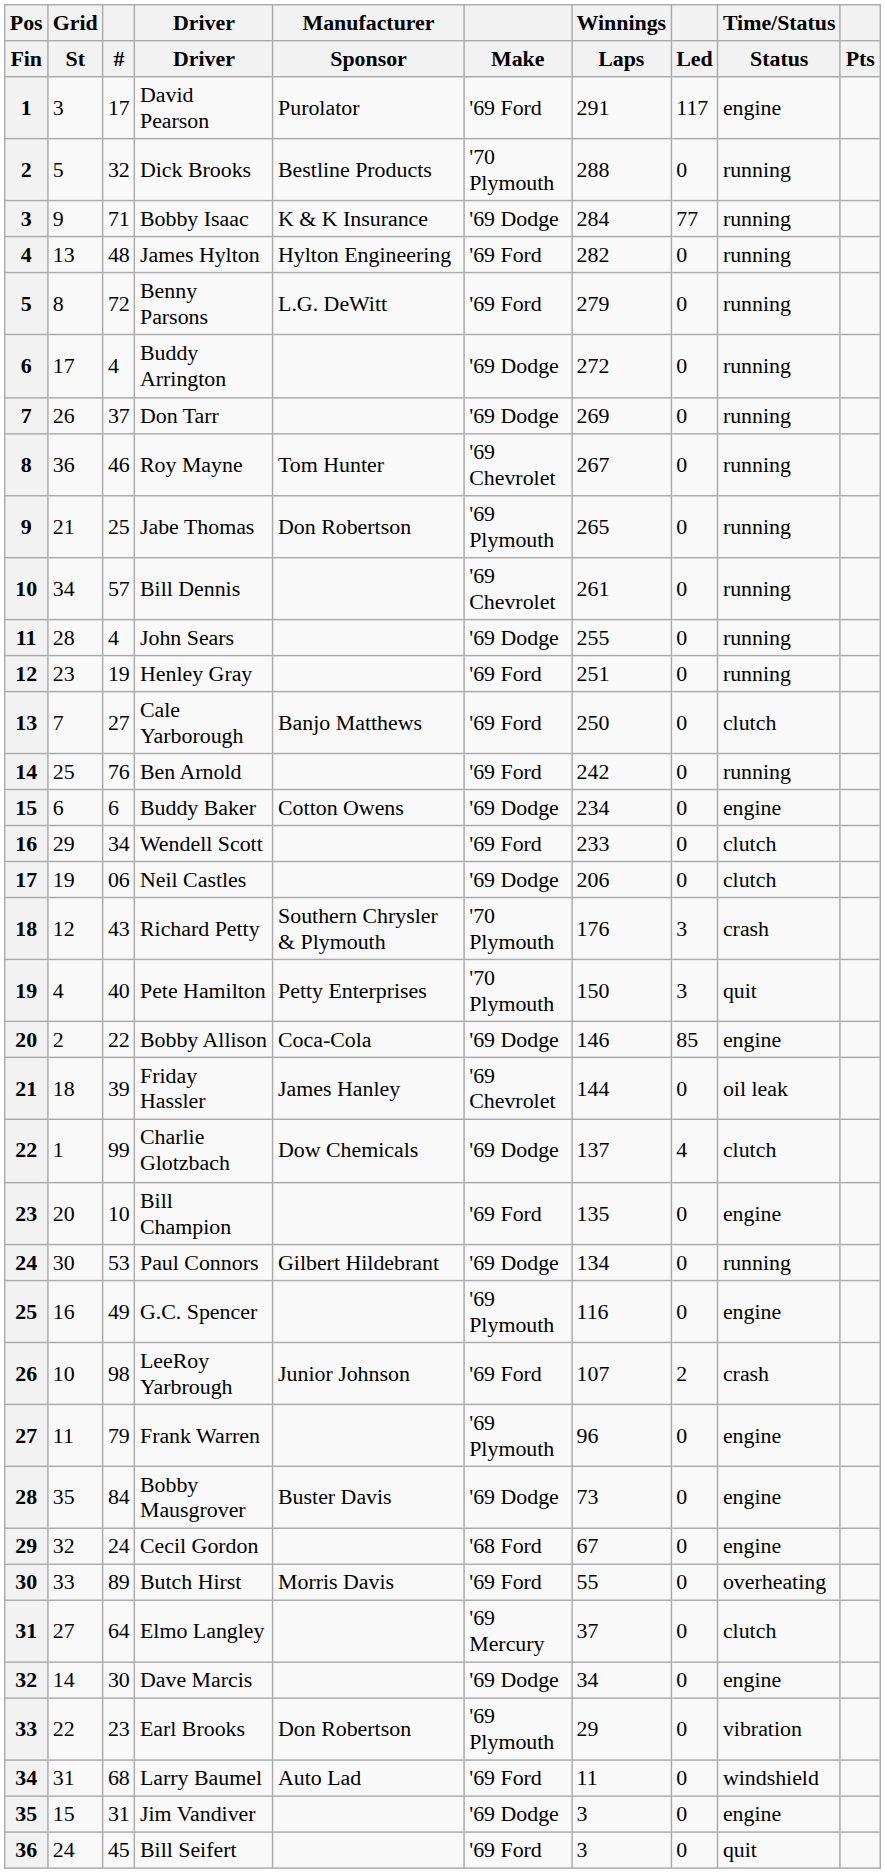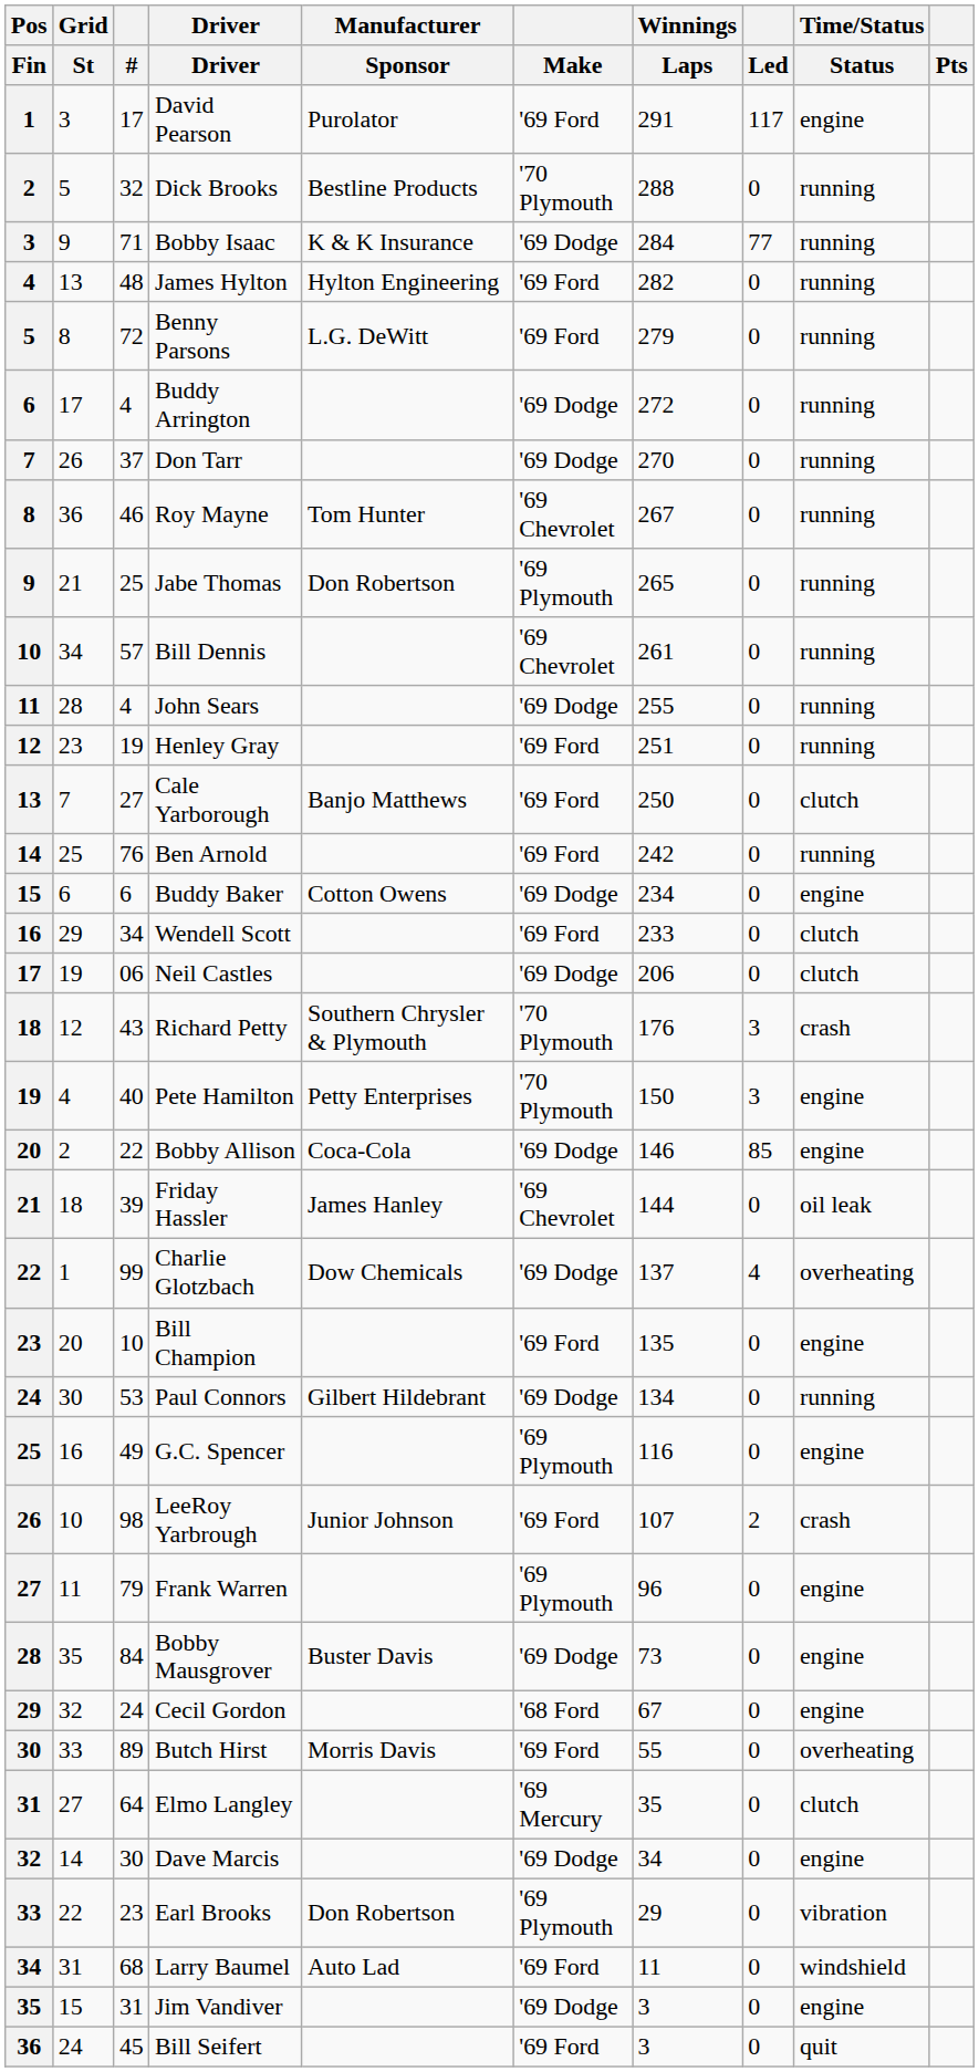Don Tarr | Winnings / Laps: 269 -> 270
Pete Hamilton | Time/Status / Status: quit -> engine
Charlie Glotzbach | Time/Status / Status: clutch -> overheating
Elmo Langley | Winnings / Laps: 37 -> 35
